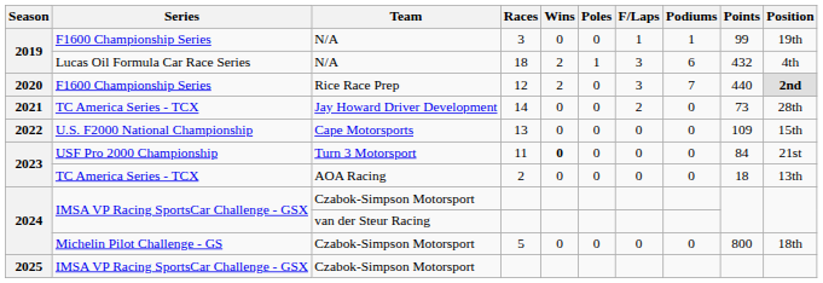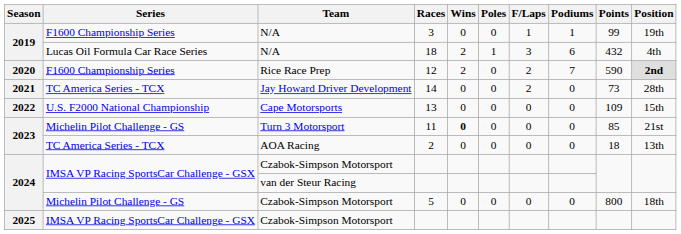12 | F/Laps: 3 -> 2
12 | Points: 440 -> 590
11 | Series: USF Pro 2000 Championship -> Michelin Pilot Challenge - GS
11 | Points: 84 -> 85
